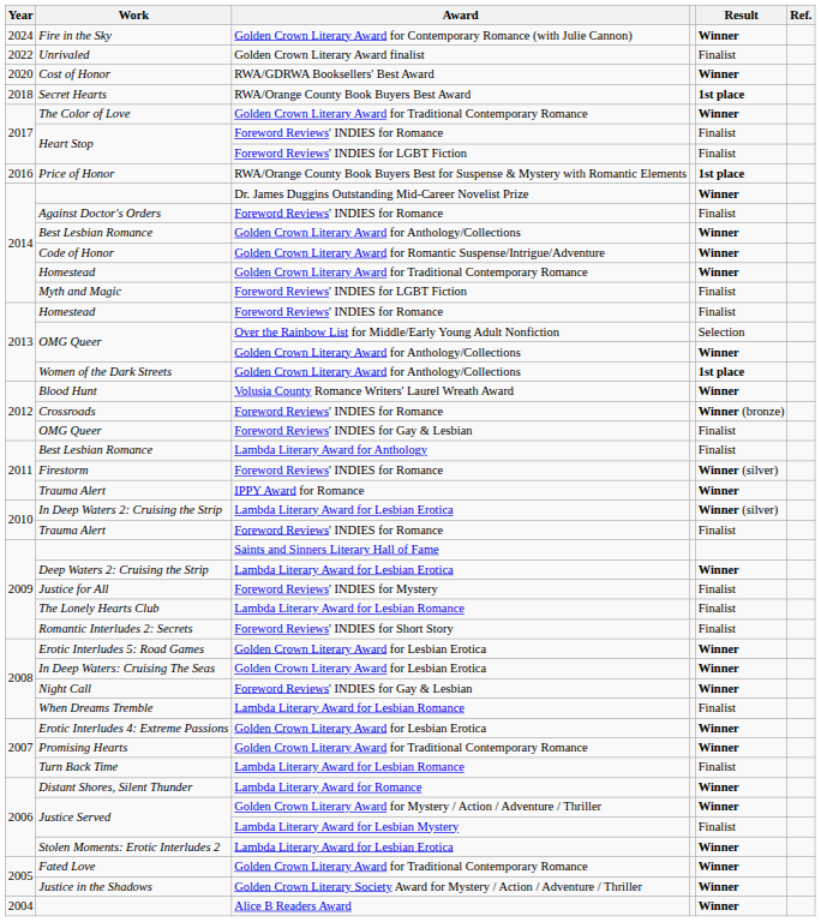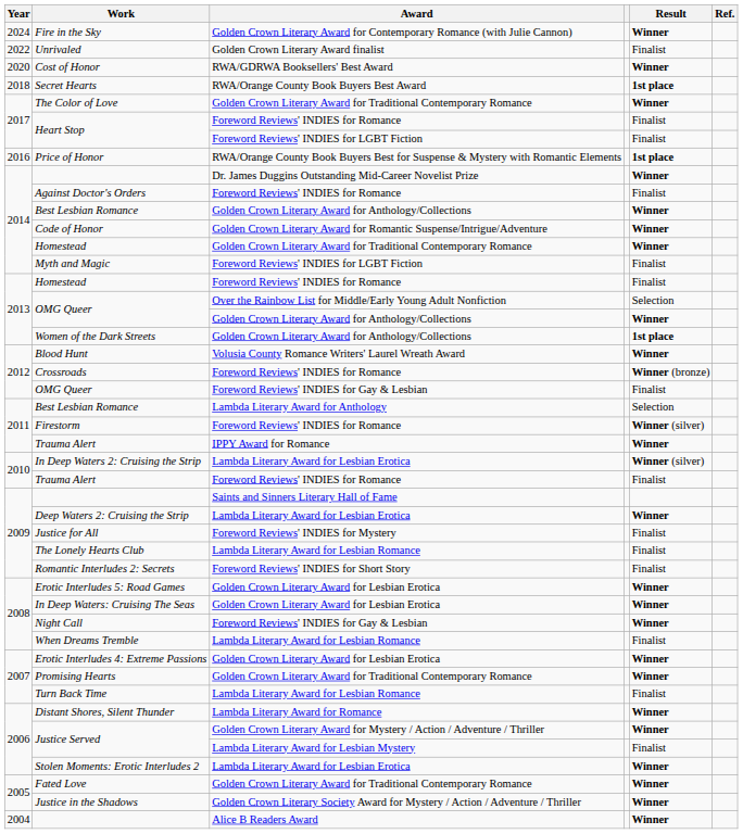Best Lesbian Romance / Lambda Literary Award for Anthology | Result: Finalist -> Selection
